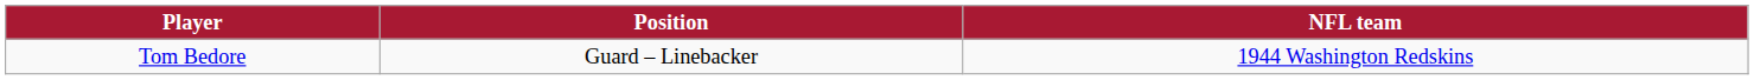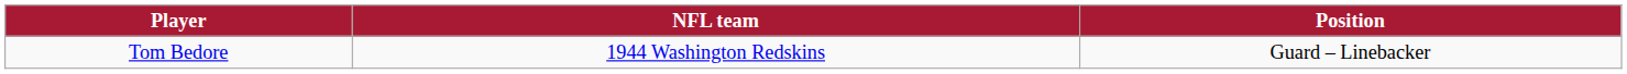columns swapped: Position <-> NFL team
